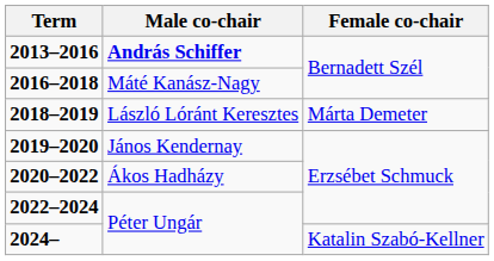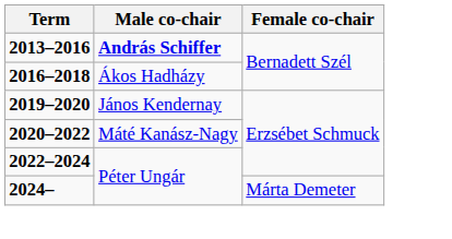2016–2018 | Male co-chair: Máté Kanász-Nagy -> Ákos Hadházy
- row: 2018–2019 | László Lóránt Keresztes | Márta Demeter
2020–2022 | Male co-chair: Ákos Hadházy -> Máté Kanász-Nagy
2024– | Female co-chair: Katalin Szabó-Kellner -> Márta Demeter
